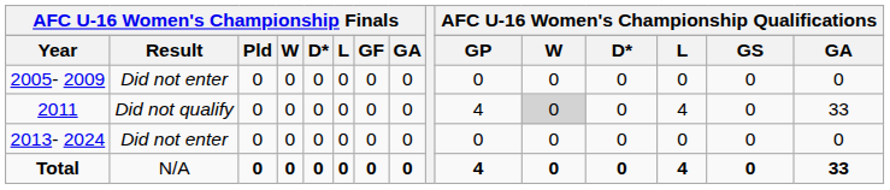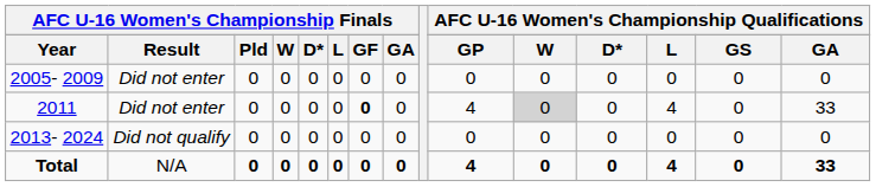2011 | column 2: Did not qualify -> Did not enter
2011 | column 7: normal -> bold
2013- 2024 | column 2: Did not enter -> Did not qualify
